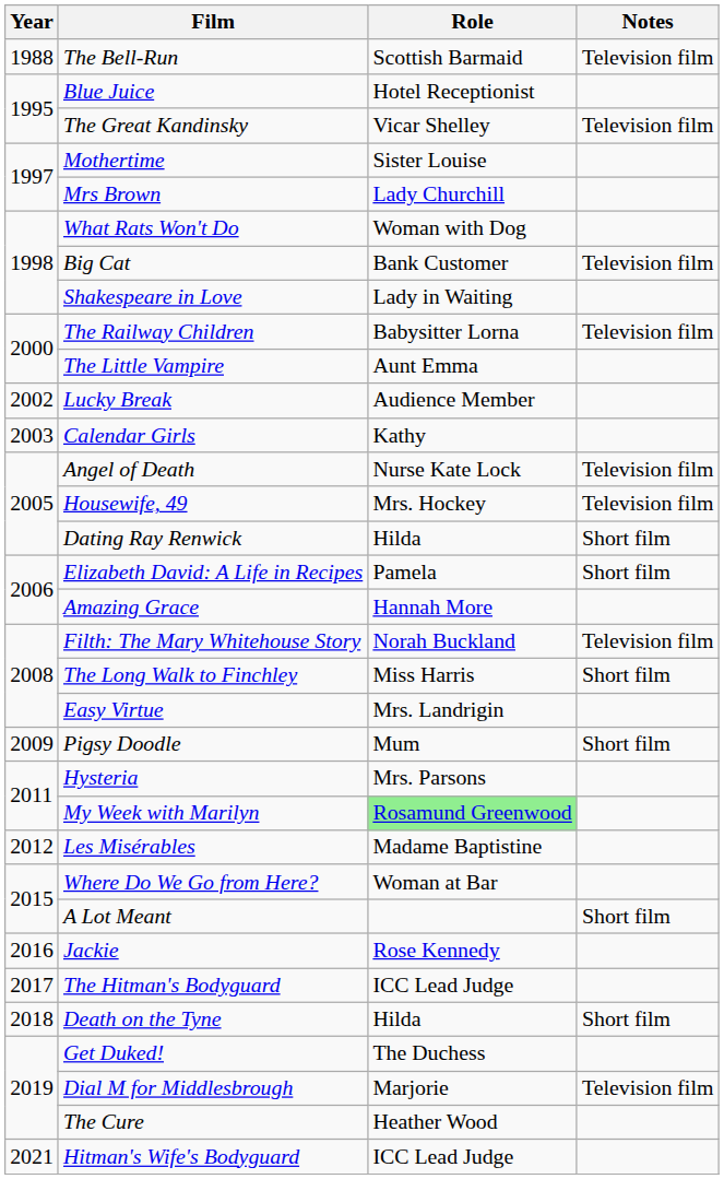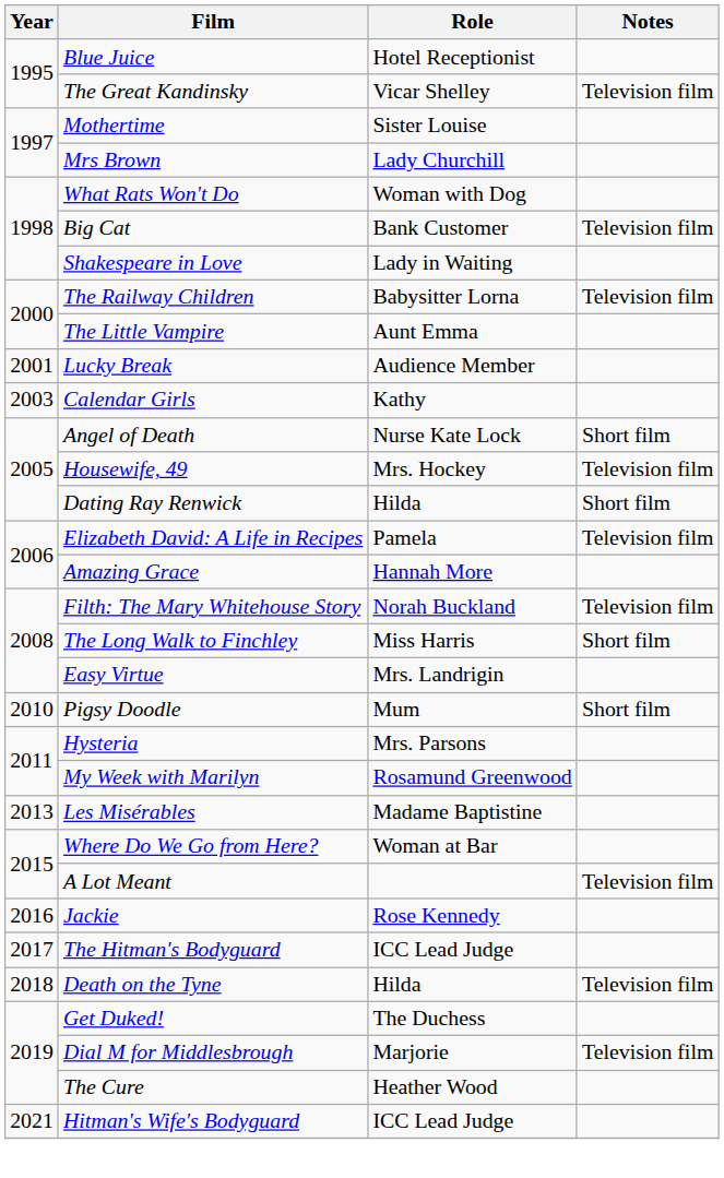- row: 1988 | The Bell-Run | Scottish Barmaid | Television film
Lucky Break | Year: 2002 -> 2001
Angel of Death | Notes: Television film -> Short film
Elizabeth David: A Life in Recipes | Notes: Short film -> Television film
Pigsy Doodle | Year: 2009 -> 2010
My Week with Marilyn | Role: lightgreen background -> no background
Les Misérables | Year: 2012 -> 2013
A Lot Meant | Notes: Short film -> Television film
Death on the Tyne | Notes: Short film -> Television film
